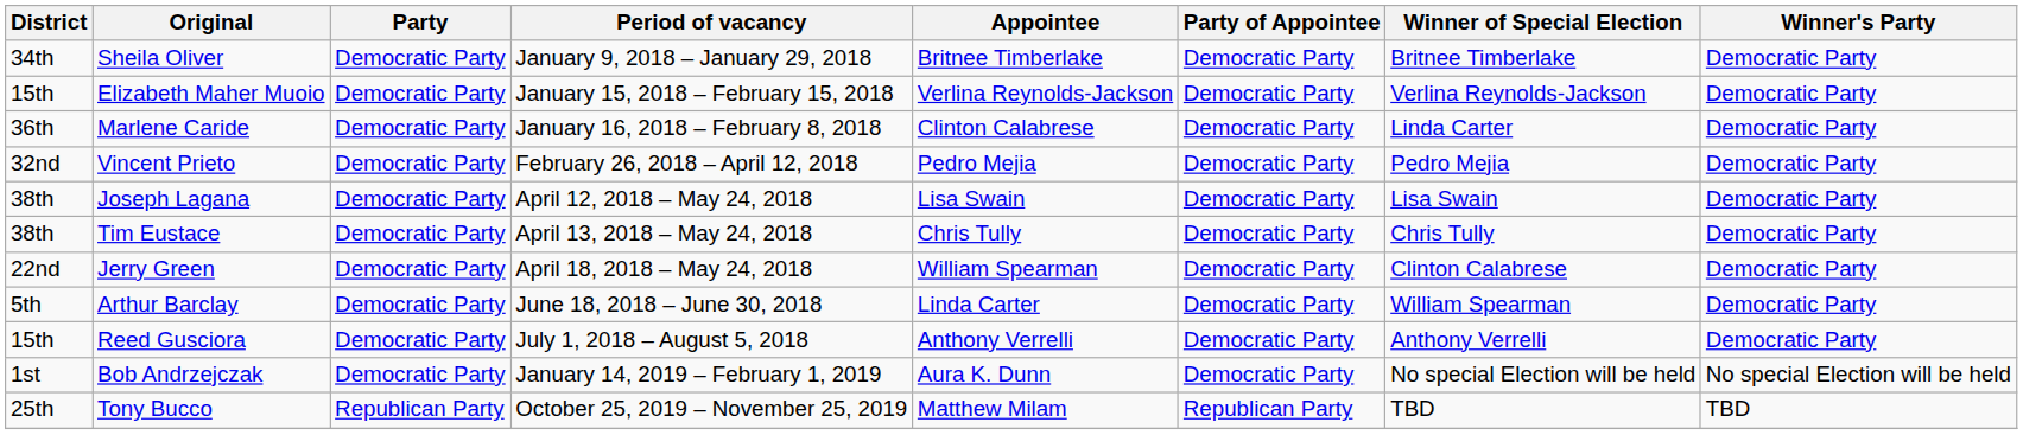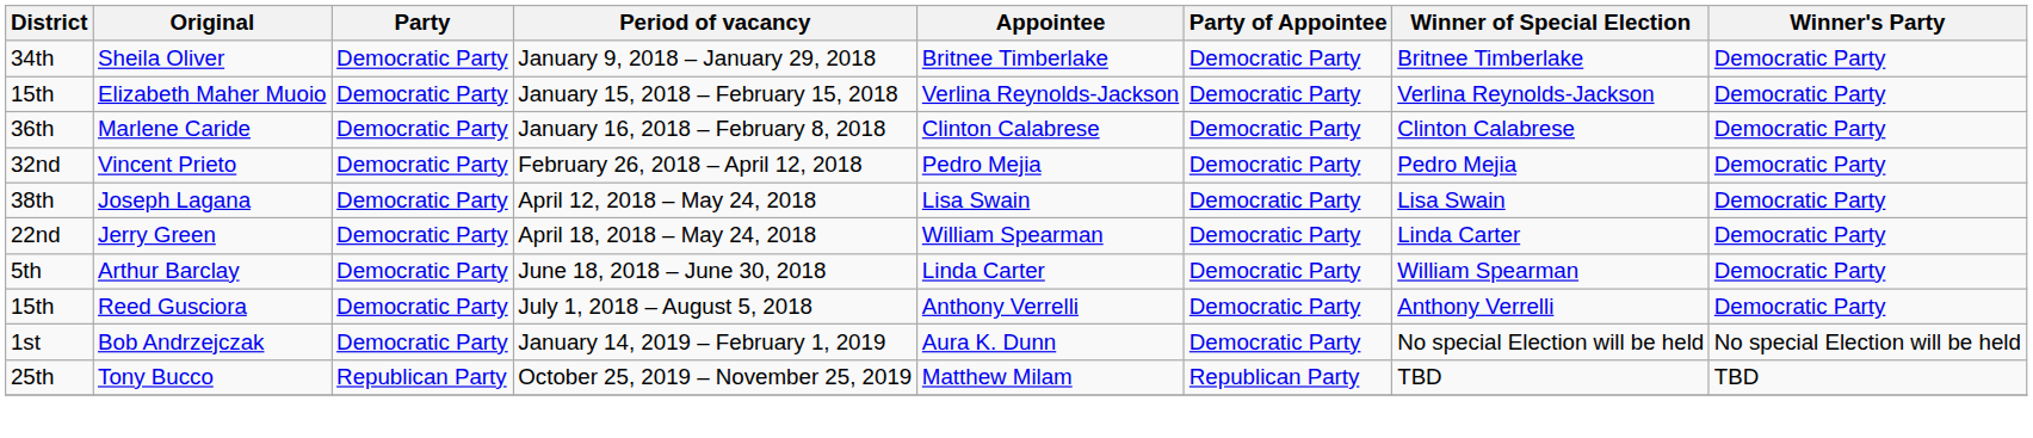Marlene Caride | Winner of Special Election: Linda Carter -> Clinton Calabrese
- row: 38th | Tim Eustace | Democratic Party | April 13, 2018 – May 24, 2018 | Chris Tully | Democratic Party | Chris Tully | Democratic Party
Jerry Green | Winner of Special Election: Clinton Calabrese -> Linda Carter
